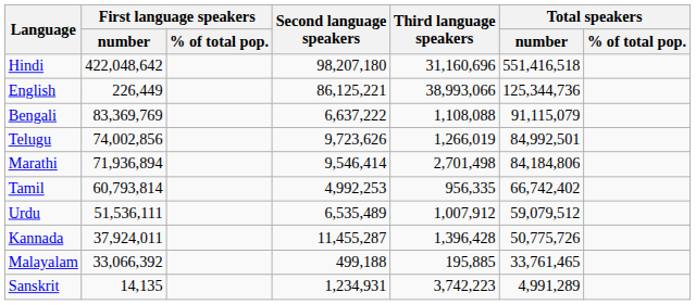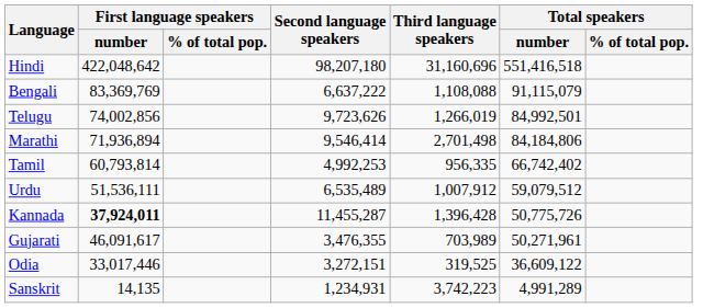- row: English | 226,449 | 86,125,221 | 38,993,066 | 125,344,736
Kannada | First language speakers / number: normal -> bold
+ row: Gujarati | 46,091,617 | 3,476,355 | 703,989 | 50,271,961
+ row: Odia | 33,017,446 | 3,272,151 | 319,525 | 36,609,122
- row: Malayalam | 33,066,392 | 499,188 | 195,885 | 33,761,465
